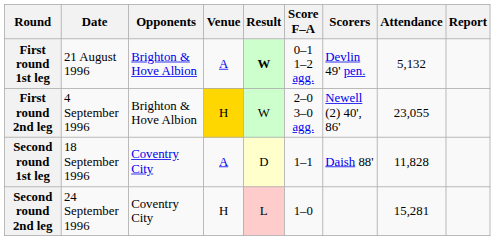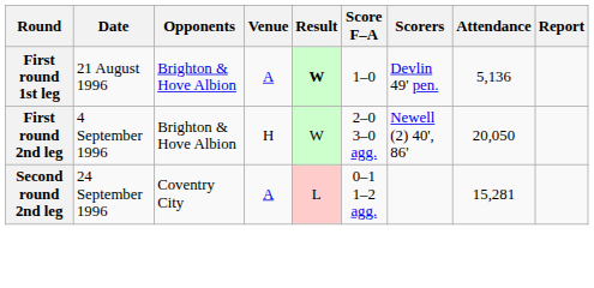First round 1st leg | Score F–A: 0–1 1–2 agg. -> 1–0
First round 1st leg | Attendance: 5,132 -> 5,136
First round 2nd leg | Venue: gold background -> no background
First round 2nd leg | Attendance: 23,055 -> 20,050
- row: Second round 1st leg | 18 September 1996 | Coventry City | A | D | 1–1 | Daish 88' | 11,828
Second round 2nd leg | Venue: H -> A
Second round 2nd leg | Score F–A: 1–0 -> 0–1 1–2 agg.
